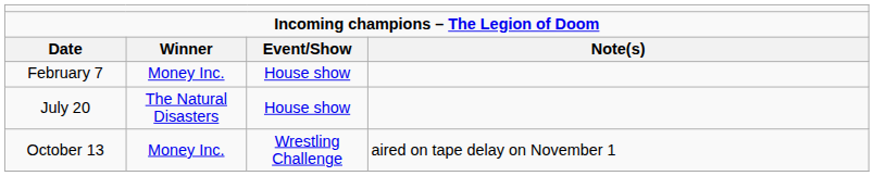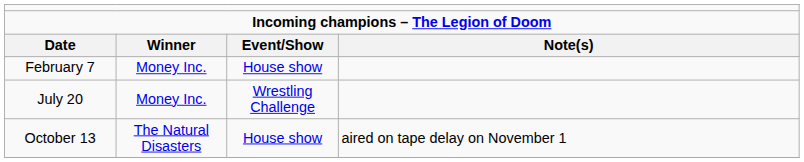July 20 | column 2: The Natural Disasters -> Money Inc.
July 20 | column 3: House show -> Wrestling Challenge
October 13 | column 2: Money Inc. -> The Natural Disasters
October 13 | column 3: Wrestling Challenge -> House show
